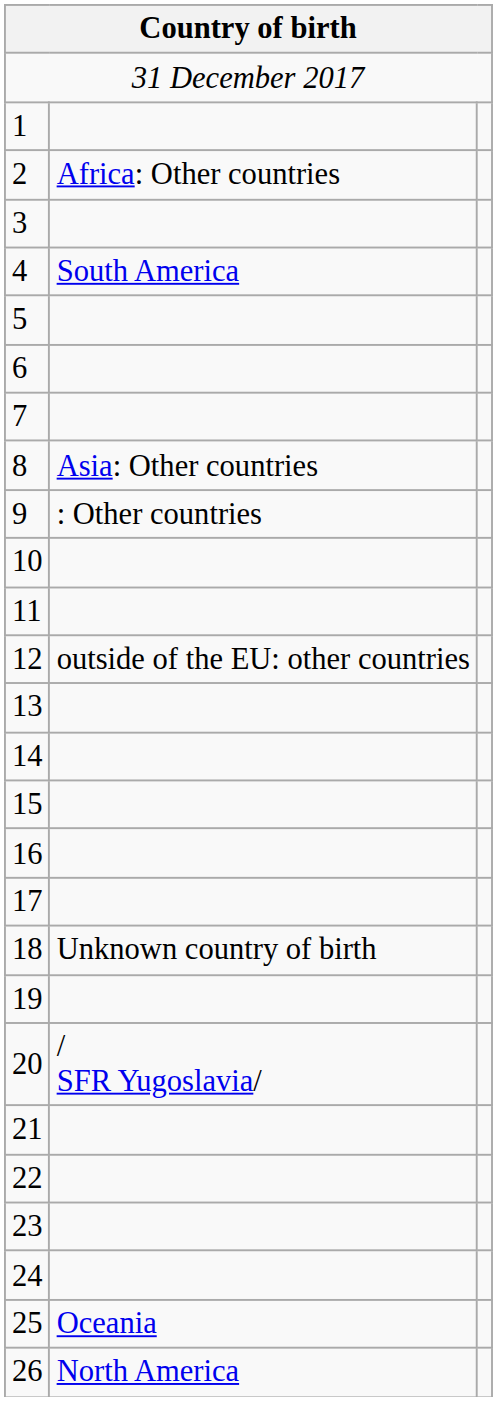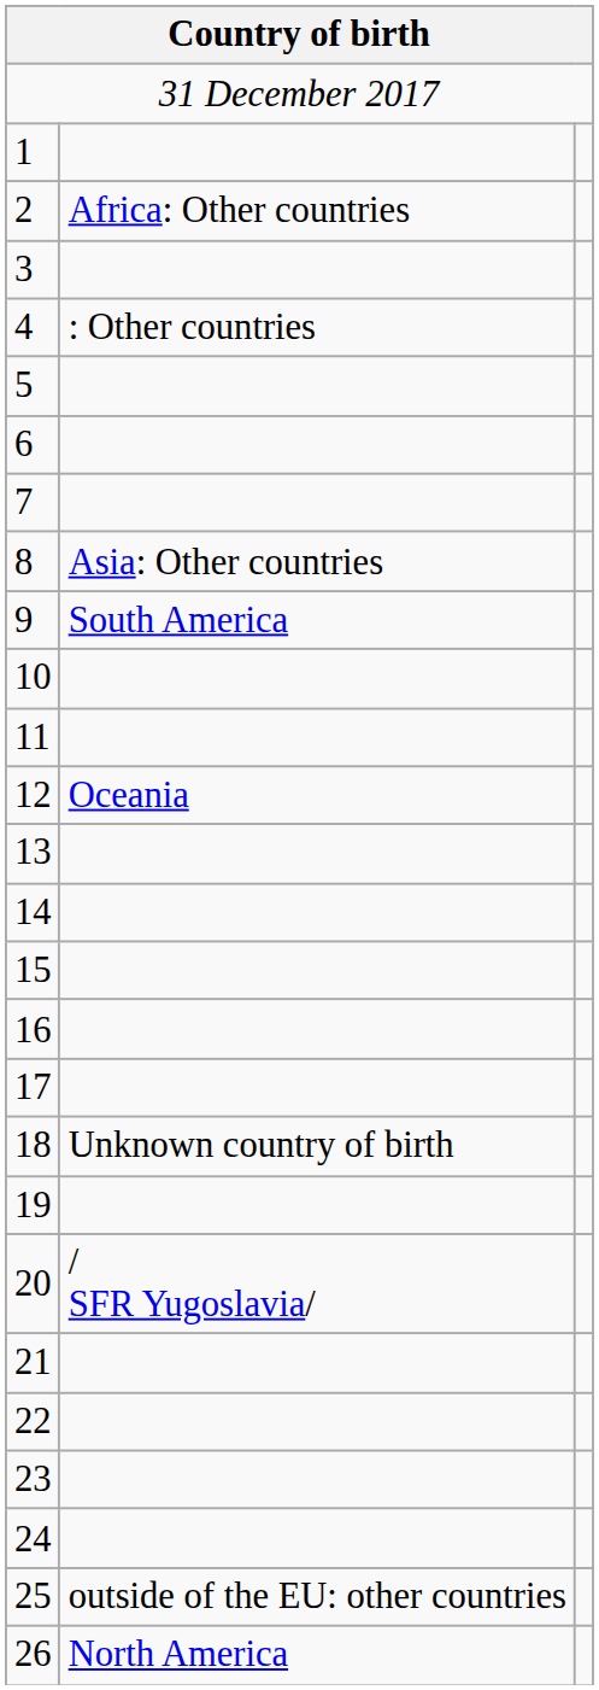4 | column 2: South America -> : Other countries
9 | column 2: : Other countries -> South America
12 | column 2: outside of the EU: other countries -> Oceania
25 | column 2: Oceania -> outside of the EU: other countries
